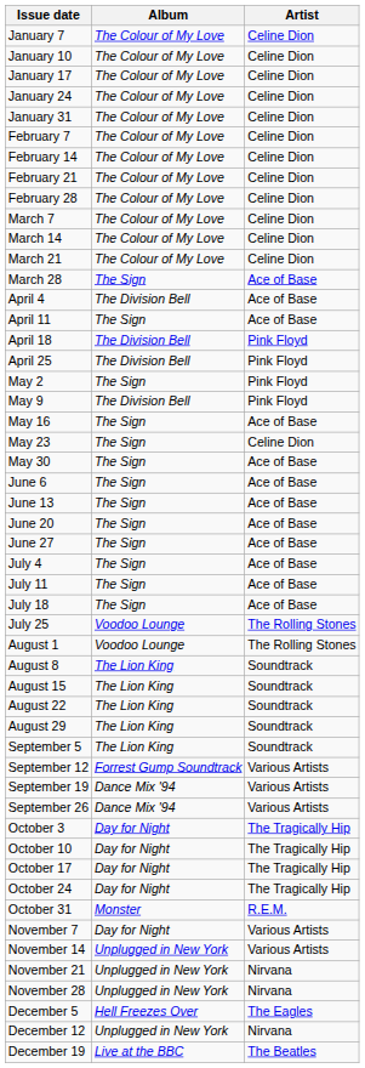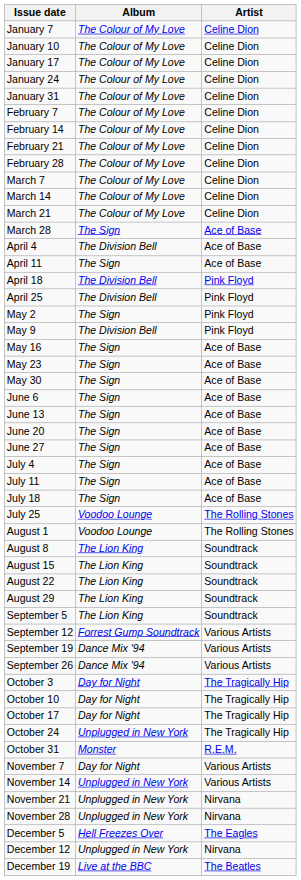May 23 | Artist: Celine Dion -> Ace of Base
October 24 | Album: Day for Night -> Unplugged in New York
